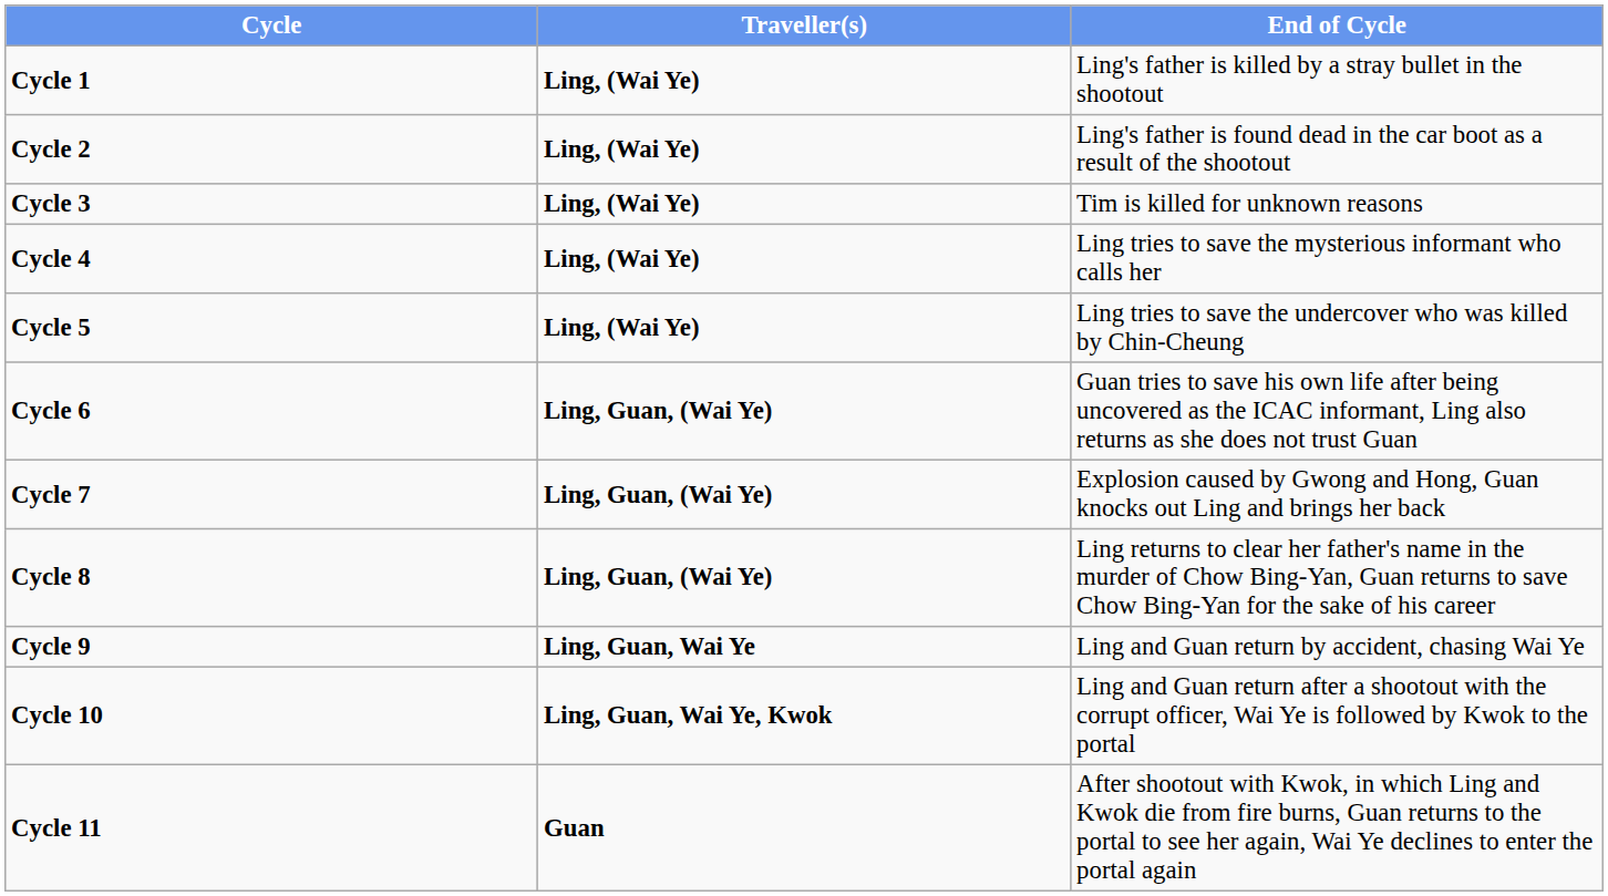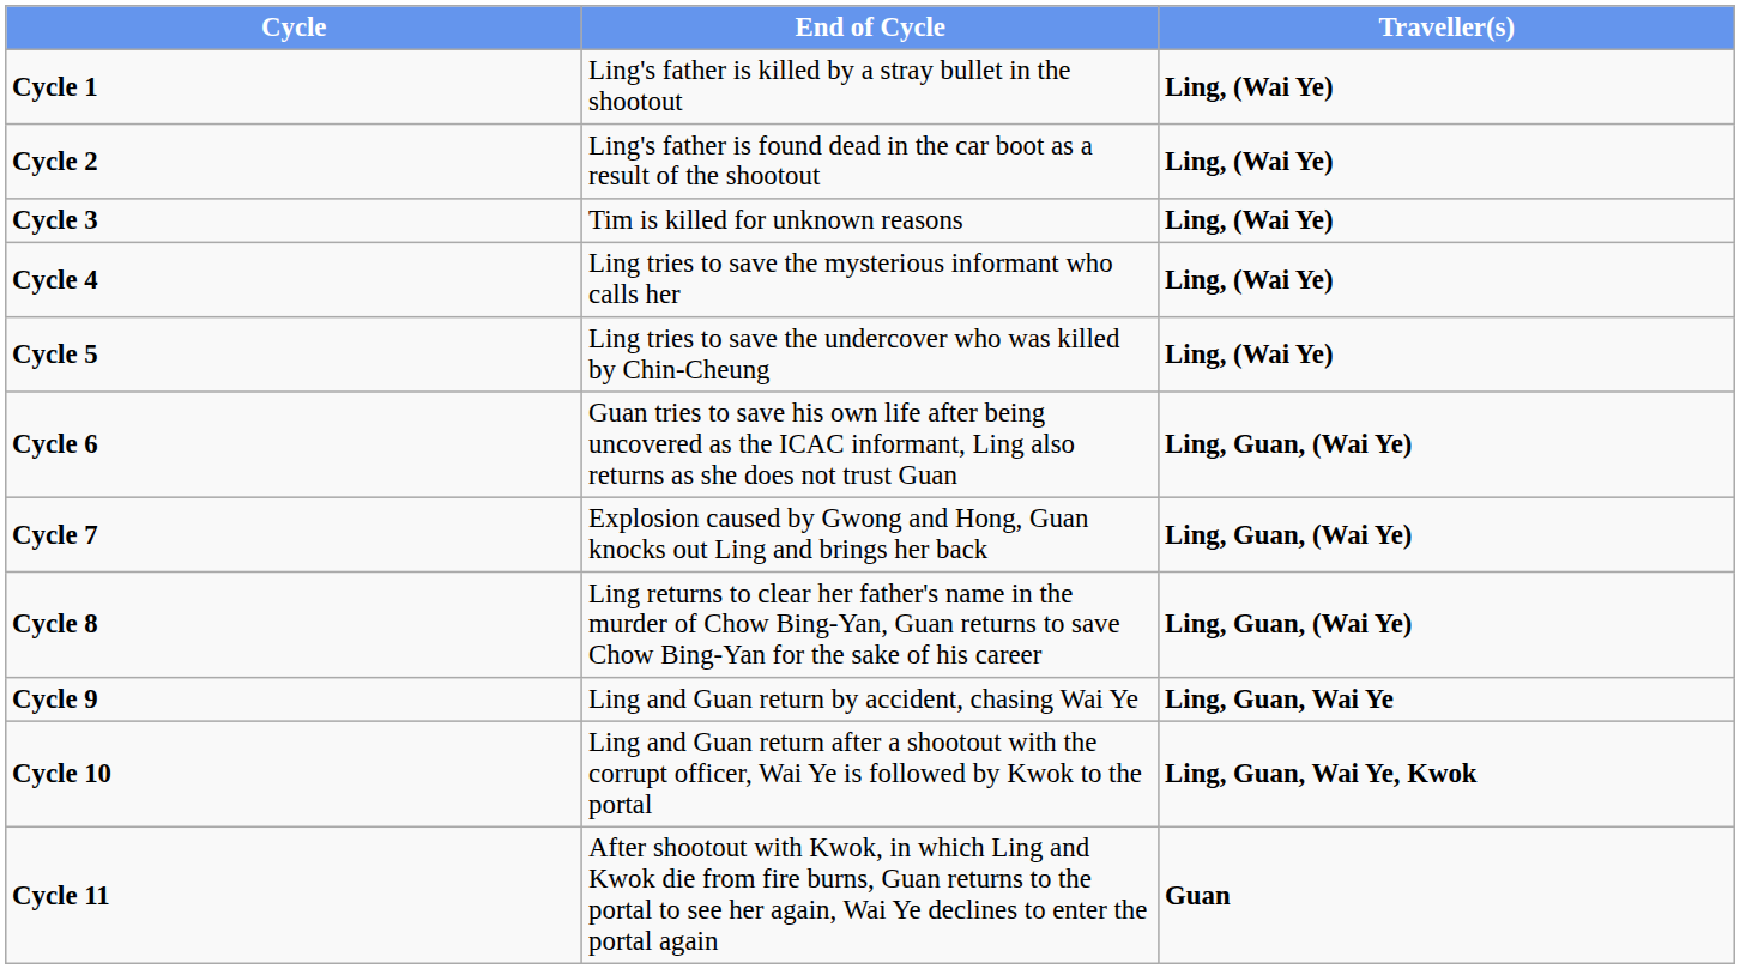columns swapped: Traveller(s) <-> End of Cycle
